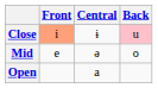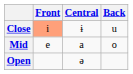Close | Back: pink background -> no background
Mid | Central: ə -> a
Open | Central: a -> ə
